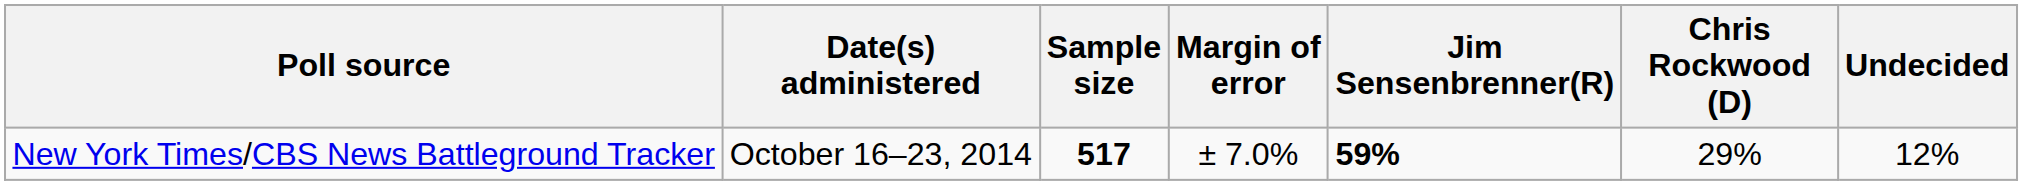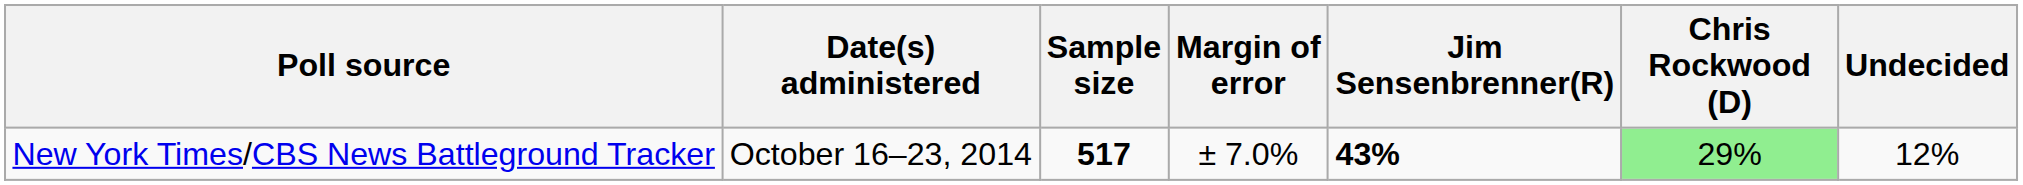New York Times/CBS News Battleground Tracker | Jim Sensenbrenner(R): 59% -> 43%
New York Times/CBS News Battleground Tracker | Chris Rockwood (D): no background -> lightgreen background
